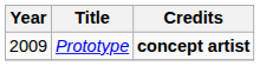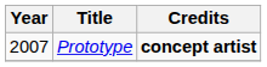Prototype | Year: 2009 -> 2007
